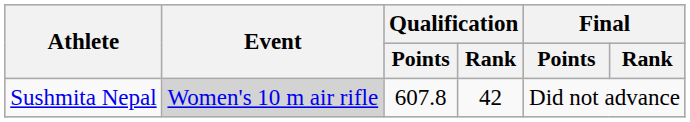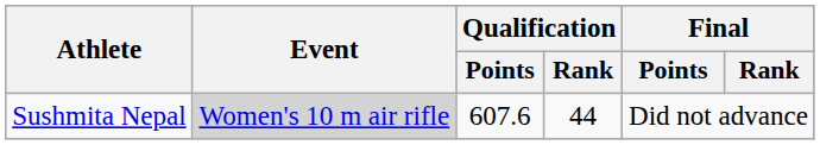Sushmita Nepal | Qualification / Points: 607.8 -> 607.6
Sushmita Nepal | Qualification / Rank: 42 -> 44
